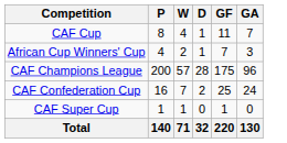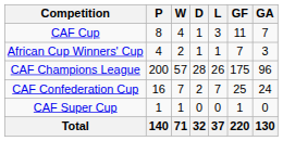+ column: L | 3 | 1 | 26 | 7 | 0 | 37
